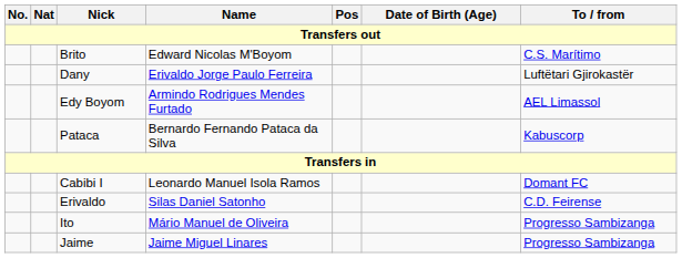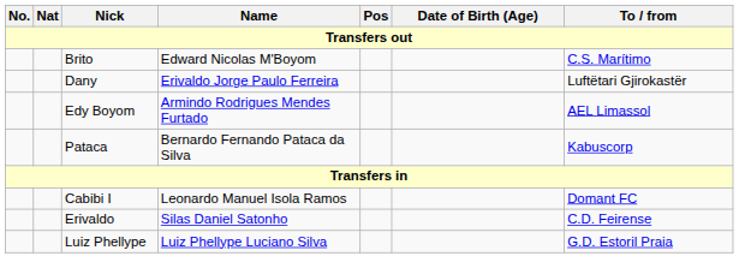- row: Ito | Mário Manuel de Oliveira | Progresso Sambizanga
- row: Jaime | Jaime Miguel Linares | Progresso Sambizanga
+ row: Luiz Phellype | Luiz Phellype Luciano Silva | G.D. Estoril Praia
